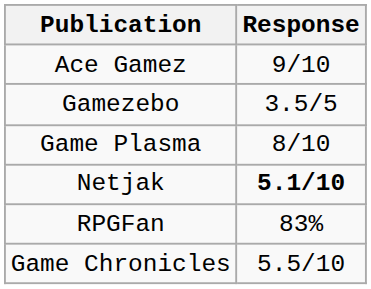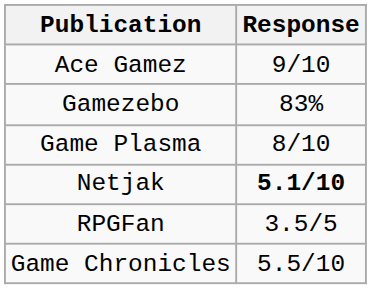Gamezebo | Response: 3.5/5 -> 83%
RPGFan | Response: 83% -> 3.5/5
